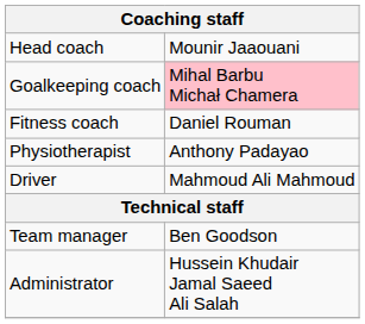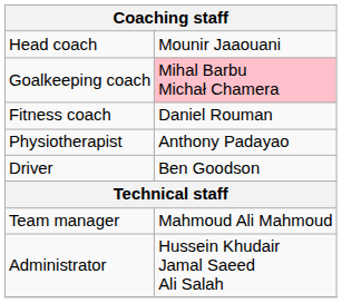Driver | column 2: Mahmoud Ali Mahmoud -> Ben Goodson
Team manager | column 2: Ben Goodson -> Mahmoud Ali Mahmoud
